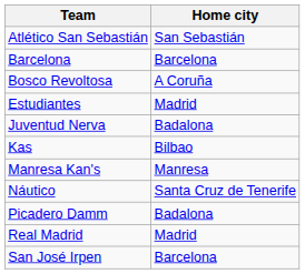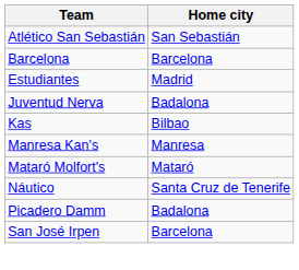- row: Bosco Revoltosa | A Coruña
+ row: Mataró Molfort's | Mataró
- row: Real Madrid | Madrid
